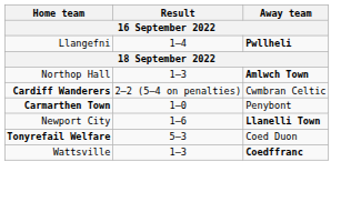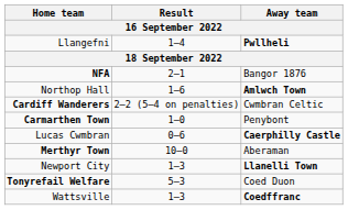+ row: NFA | 2–1 | Bangor 1876
Northop Hall | Result: 1–3 -> 1–6
+ row: Lucas Cwmbran | 0–6 | Caerphilly Castle
+ row: Merthyr Town | 10–0 | Aberaman
Newport City | Result: 1–6 -> 1–3
